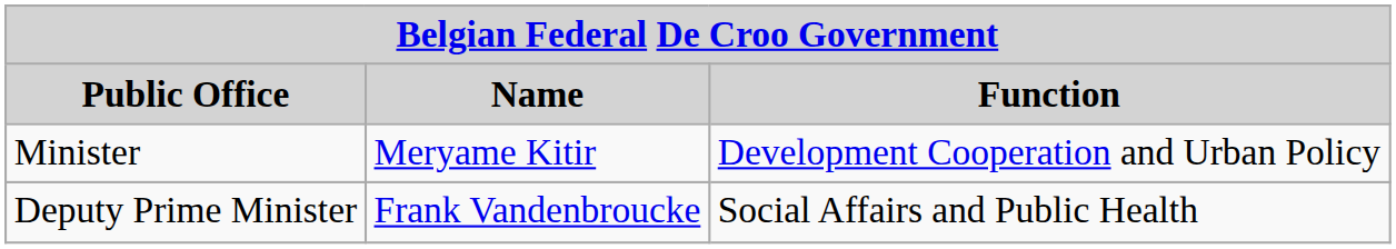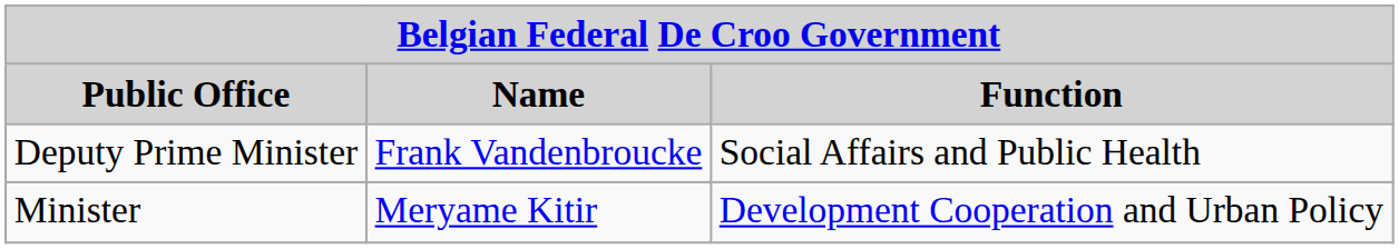rows swapped: Deputy Prime Minister <-> Minister
